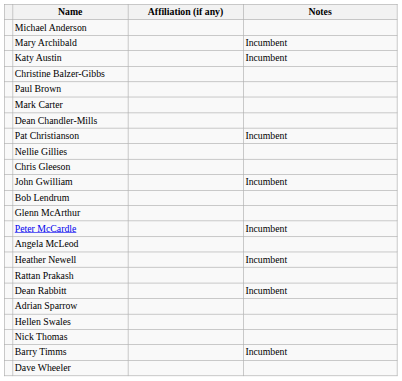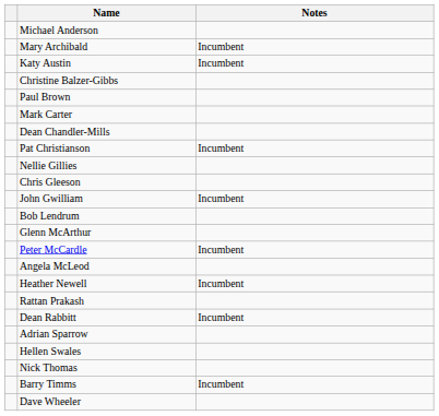- column: Affiliation (if any)
